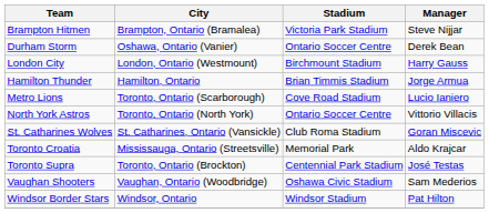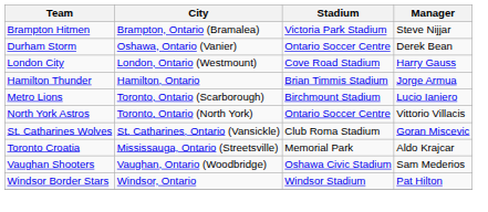London City | Stadium: Birchmount Stadium -> Cove Road Stadium
Metro Lions | Stadium: Cove Road Stadium -> Birchmount Stadium
- row: Toronto Supra | Toronto, Ontario (Brockton) | Centennial Park Stadium | José Testas
